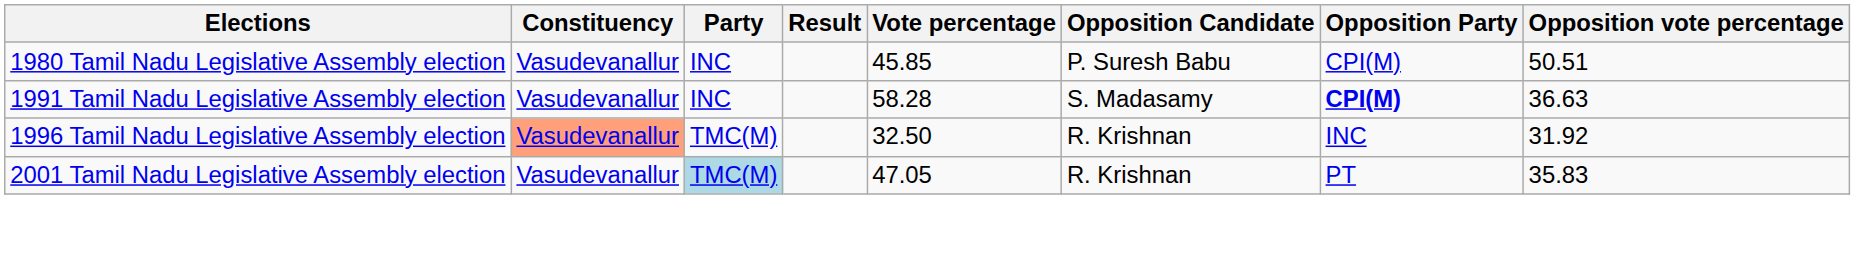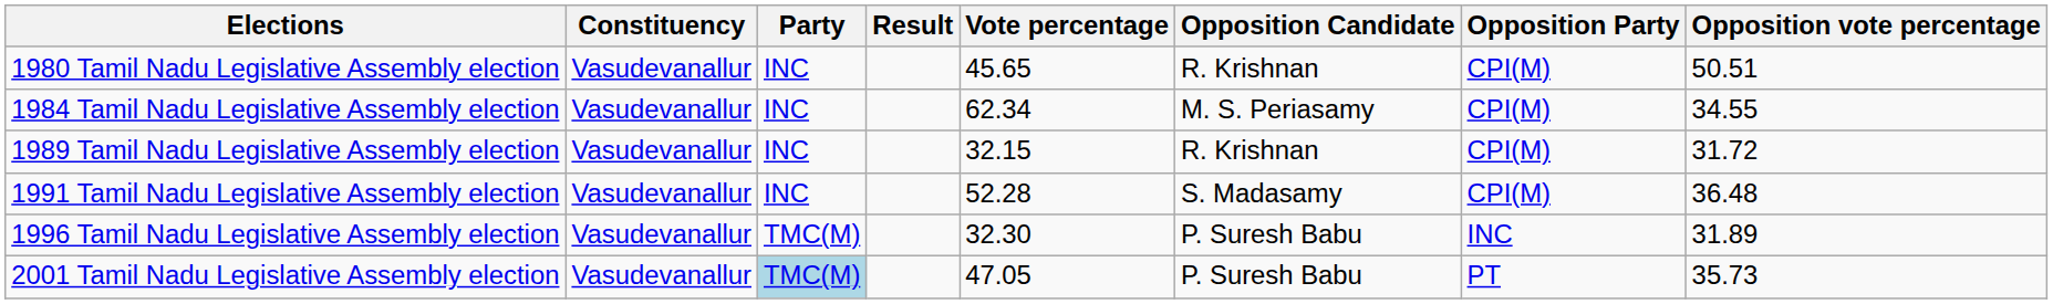1980 Tamil Nadu Legislative Assembly election | Vote percentage: 45.85 -> 45.65
1980 Tamil Nadu Legislative Assembly election | Opposition Candidate: P. Suresh Babu -> R. Krishnan
+ row: 1984 Tamil Nadu Legislative Assembly election | Vasudevanallur | INC | 62.34 | M. S. Periasamy | CPI(M) | 34.55
+ row: 1989 Tamil Nadu Legislative Assembly election | Vasudevanallur | INC | 32.15 | R. Krishnan | CPI(M) | 31.72
1991 Tamil Nadu Legislative Assembly election | Vote percentage: 58.28 -> 52.28
1991 Tamil Nadu Legislative Assembly election | Opposition Party: bold -> normal
1991 Tamil Nadu Legislative Assembly election | Opposition vote percentage: 36.63 -> 36.48
1996 Tamil Nadu Legislative Assembly election | Constituency: lightsalmon background -> no background
1996 Tamil Nadu Legislative Assembly election | Vote percentage: 32.50 -> 32.30
1996 Tamil Nadu Legislative Assembly election | Opposition Candidate: R. Krishnan -> P. Suresh Babu
1996 Tamil Nadu Legislative Assembly election | Opposition vote percentage: 31.92 -> 31.89
2001 Tamil Nadu Legislative Assembly election | Opposition Candidate: R. Krishnan -> P. Suresh Babu
2001 Tamil Nadu Legislative Assembly election | Opposition vote percentage: 35.83 -> 35.73
